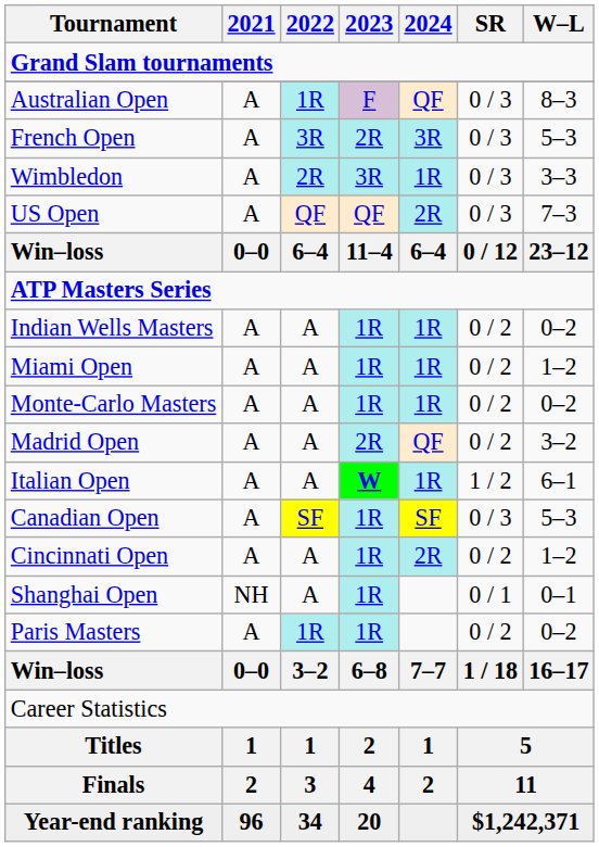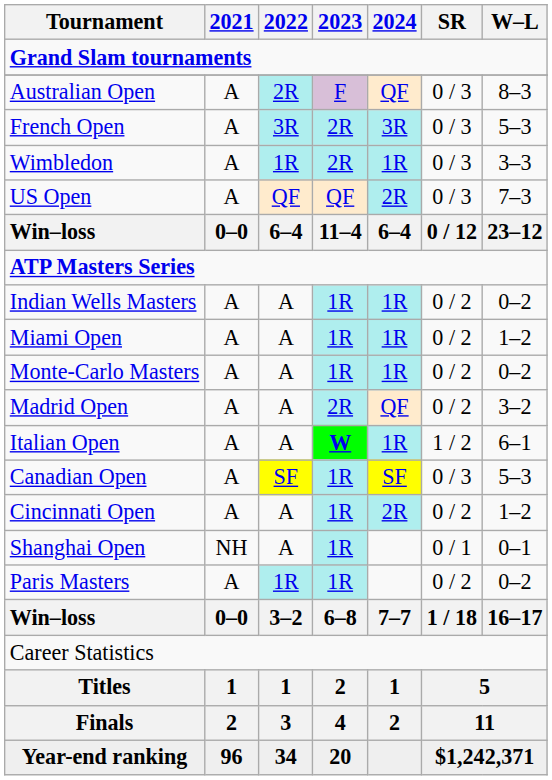Australian Open | 2022: 1R -> 2R
Wimbledon | 2022: 2R -> 1R
Wimbledon | 2023: 3R -> 2R
